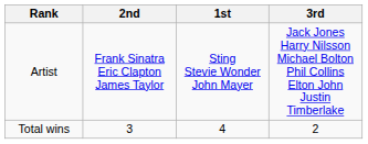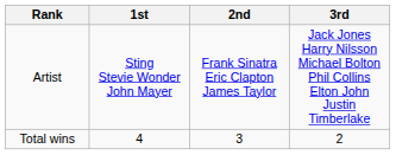columns swapped: 1st <-> 2nd
